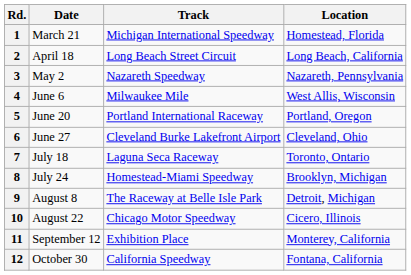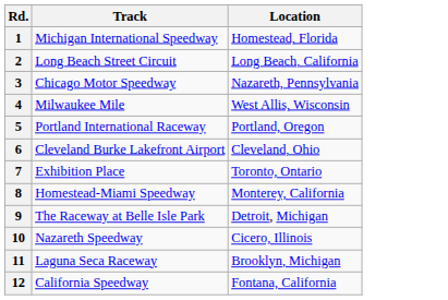- column: Date | March 21 | April 18 | May 2 | June 6 | June 20 | June 27 | July 18 | July 24 | August 8 | August 22 | September 12 | October 30
3 | Track: Nazareth Speedway -> Chicago Motor Speedway
7 | Track: Laguna Seca Raceway -> Exhibition Place
8 | Location: Brooklyn, Michigan -> Monterey, California
10 | Track: Chicago Motor Speedway -> Nazareth Speedway
11 | Track: Exhibition Place -> Laguna Seca Raceway
11 | Location: Monterey, California -> Brooklyn, Michigan
